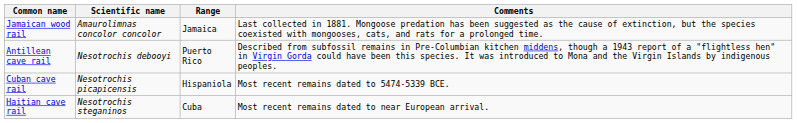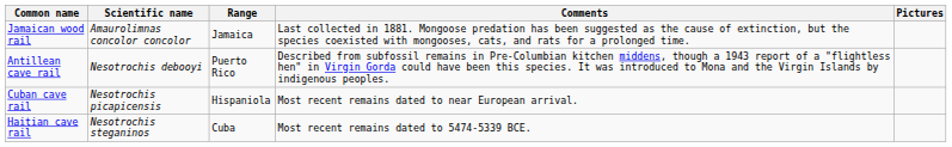+ column: Pictures
Cuban cave rail | Comments: Most recent remains dated to 5474-5339 BCE. -> Most recent remains dated to near European arrival.
Haitian cave rail | Comments: Most recent remains dated to near European arrival. -> Most recent remains dated to 5474-5339 BCE.
